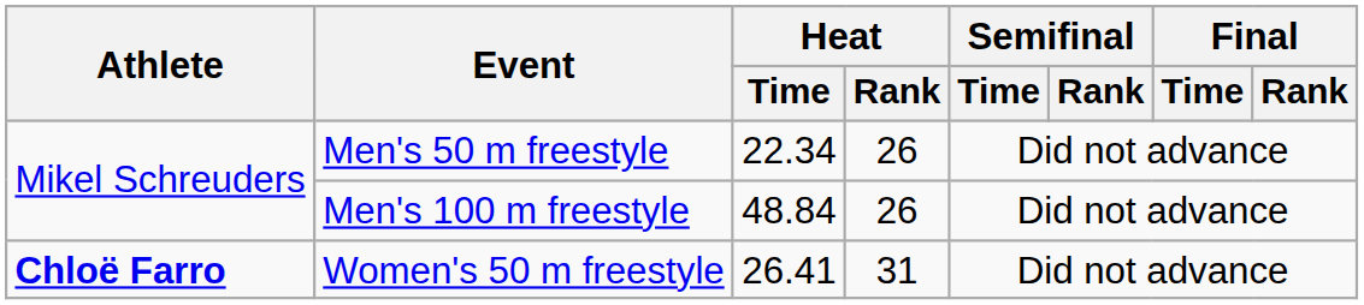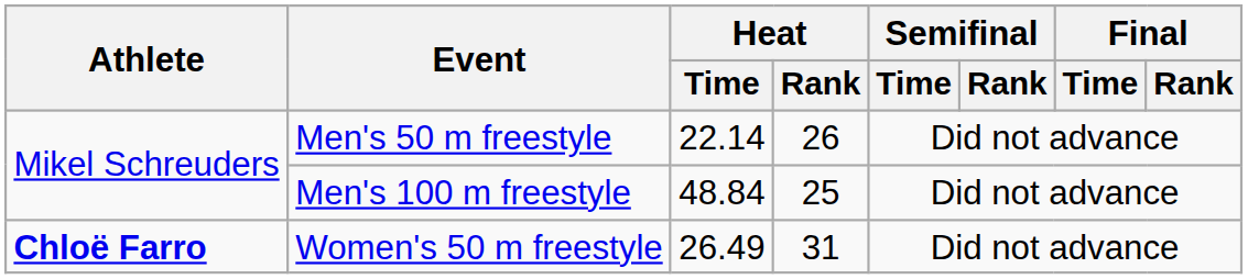Men's 50 m freestyle | Heat / Time: 22.34 -> 22.14
Men's 100 m freestyle | Heat / Rank: 26 -> 25
Women's 50 m freestyle | Heat / Time: 26.41 -> 26.49
